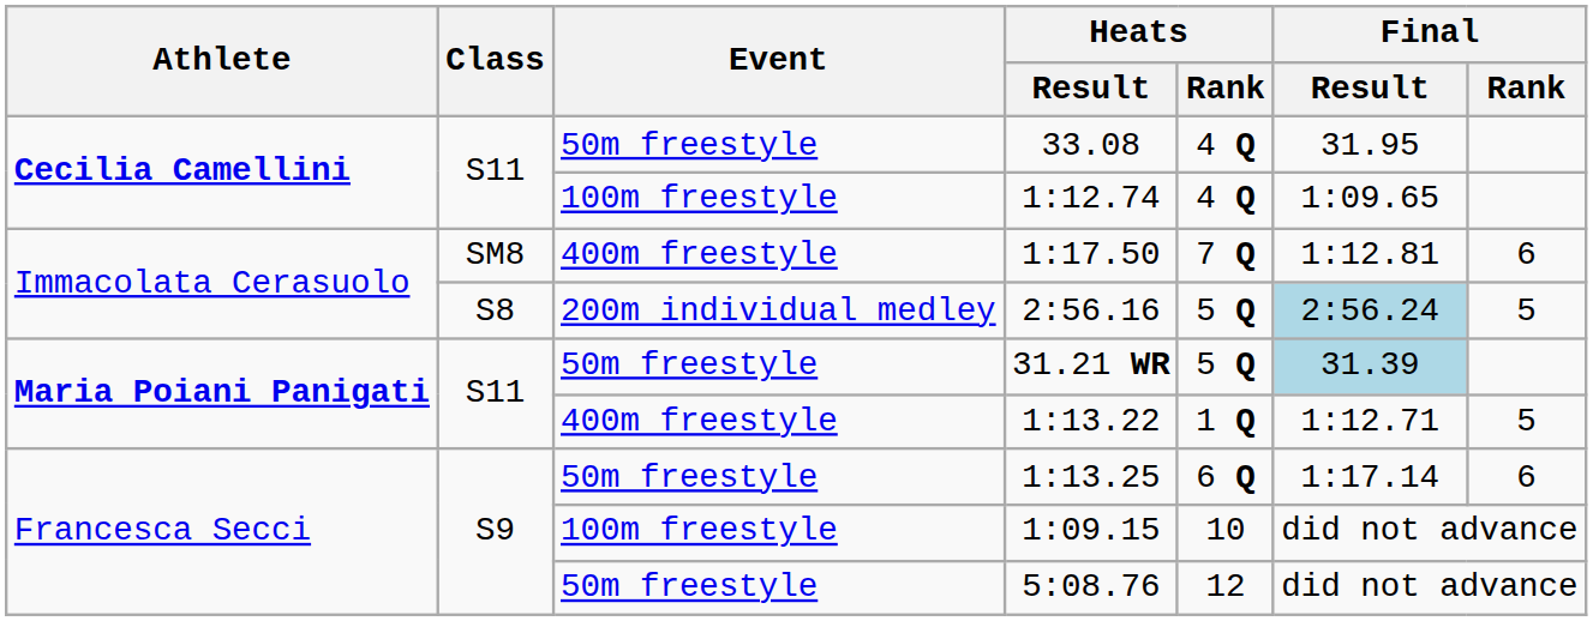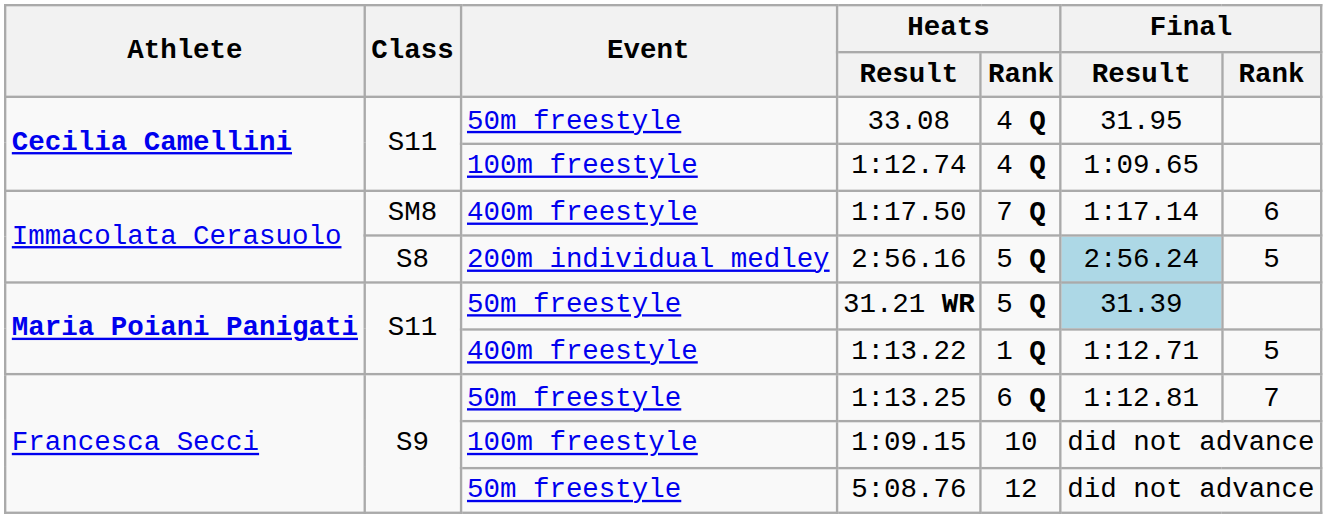1:17.50 | Final / Result: 1:12.81 -> 1:17.14
1:13.25 | Final / Result: 1:17.14 -> 1:12.81
1:13.25 | Final / Rank: 6 -> 7
